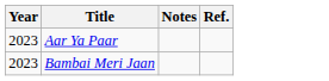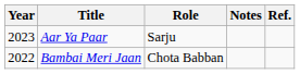+ column: Role | Sarju | Chota Babban
Bambai Meri Jaan | Year: 2023 -> 2022
